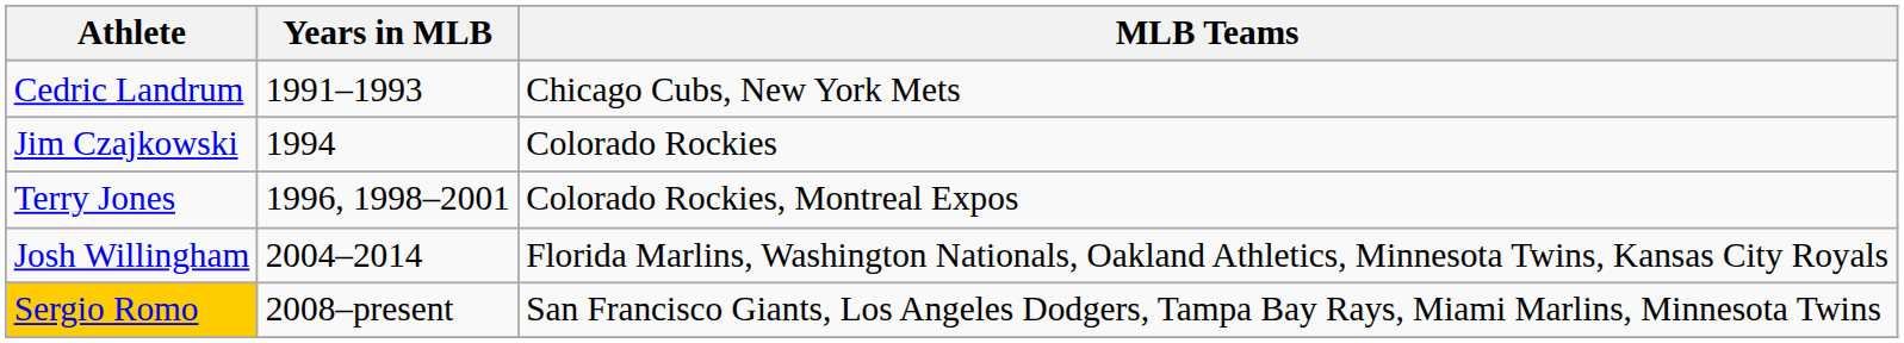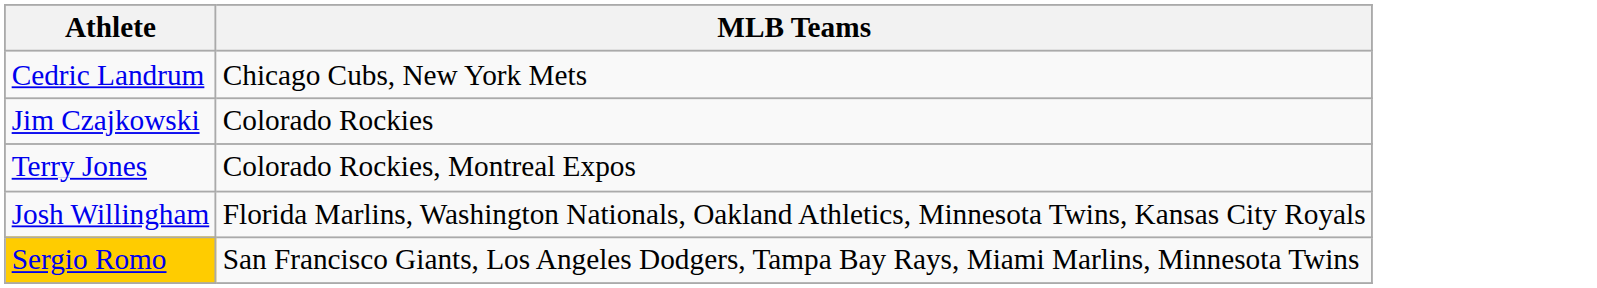- column: Years in MLB | 1991–1993 | 1994 | 1996, 1998–2001 | 2004–2014 | 2008–present
